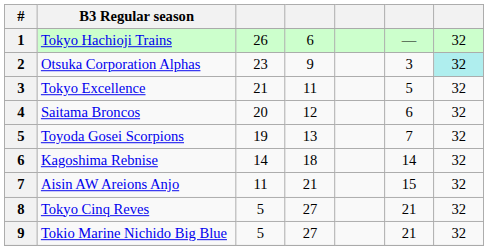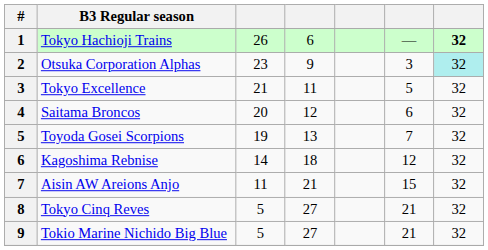Tokyo Hachioji Trains | column 7: normal -> bold
Kagoshima Rebnise | column 6: 14 -> 12
